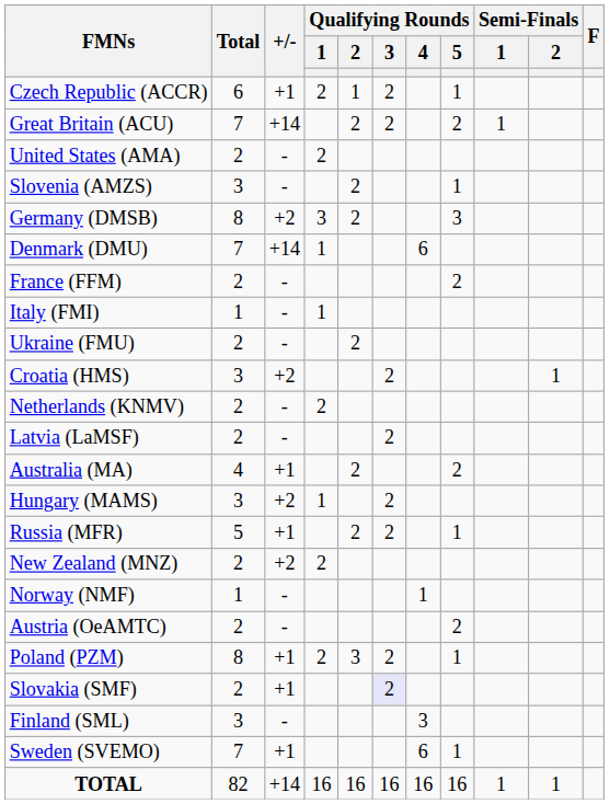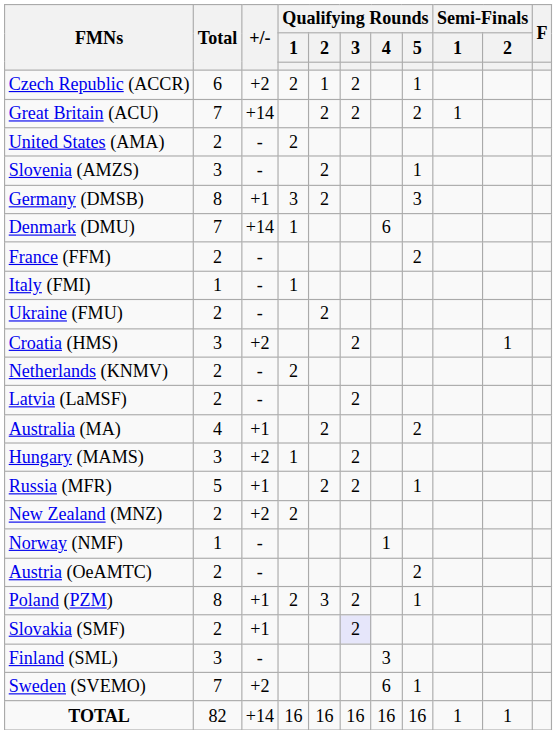Czech Republic (ACCR) | +/-: +1 -> +2
Germany (DMSB) | +/-: +2 -> +1
Sweden (SVEMO) | +/-: +1 -> +2
